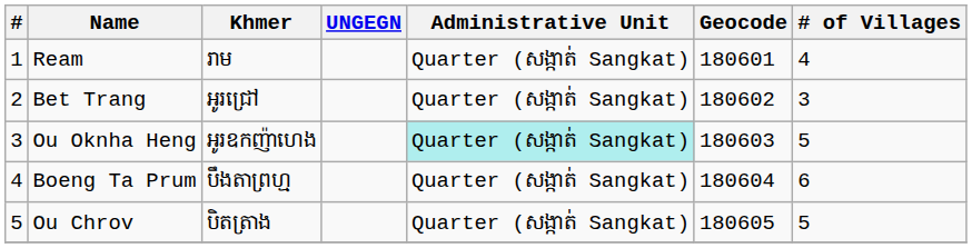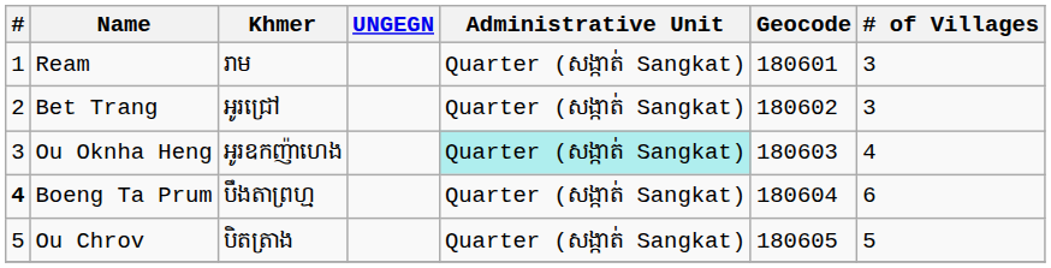Ream | # of Villages: 4 -> 3
Ou Oknha Heng | # of Villages: 5 -> 4
Boeng Ta Prum | #: normal -> bold
